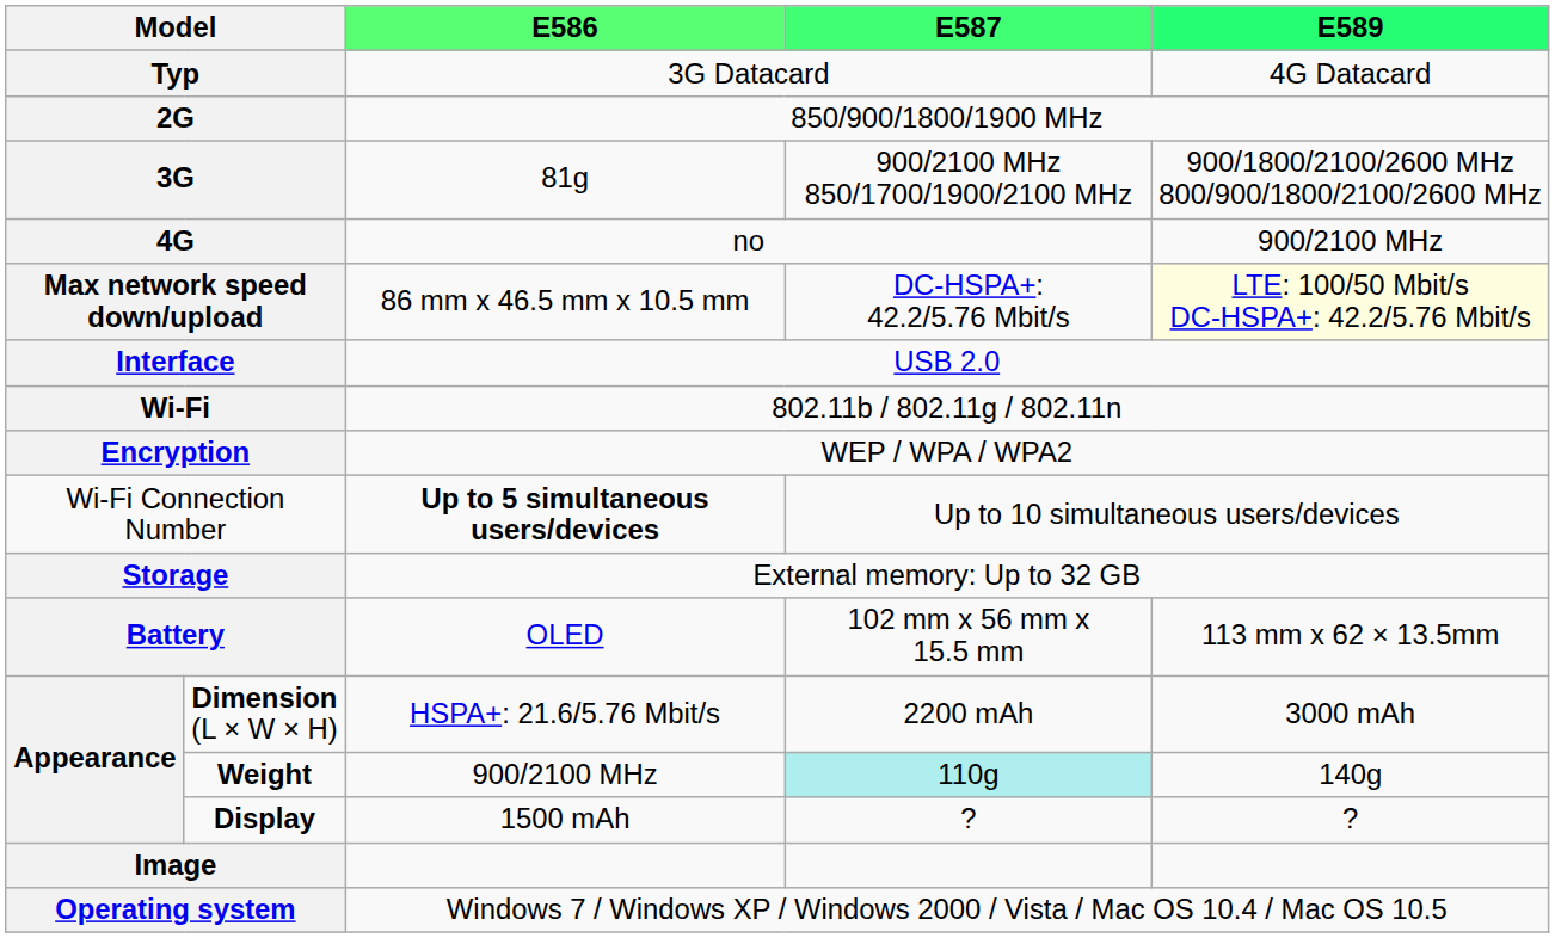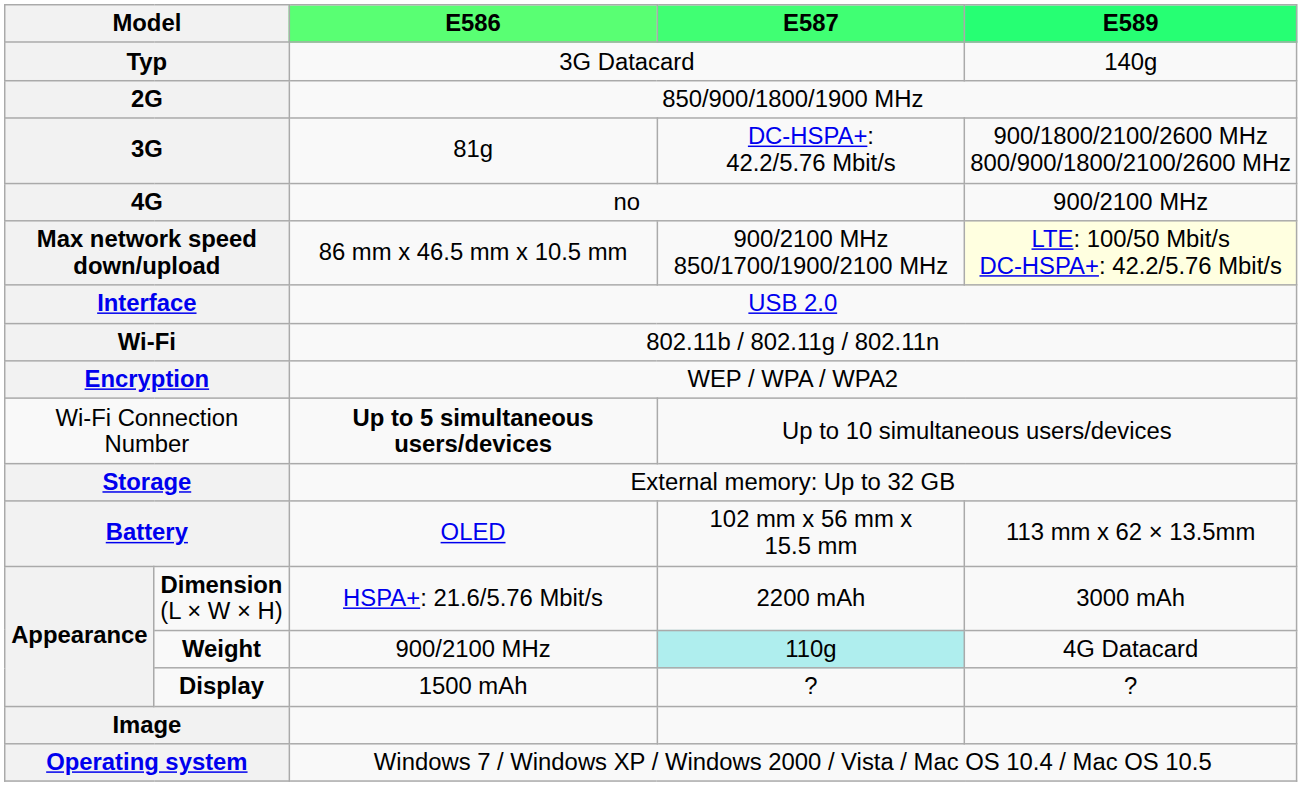Typ | E589: 4G Datacard -> 140g
3G | E587: 900/2100 MHz 850/1700/1900/2100 MHz -> DC-HSPA+: 42.2/5.76 Mbit/s
Max network speed down/upload | E587: DC-HSPA+: 42.2/5.76 Mbit/s -> 900/2100 MHz 850/1700/1900/2100 MHz
Weight | E589: 140g -> 4G Datacard
